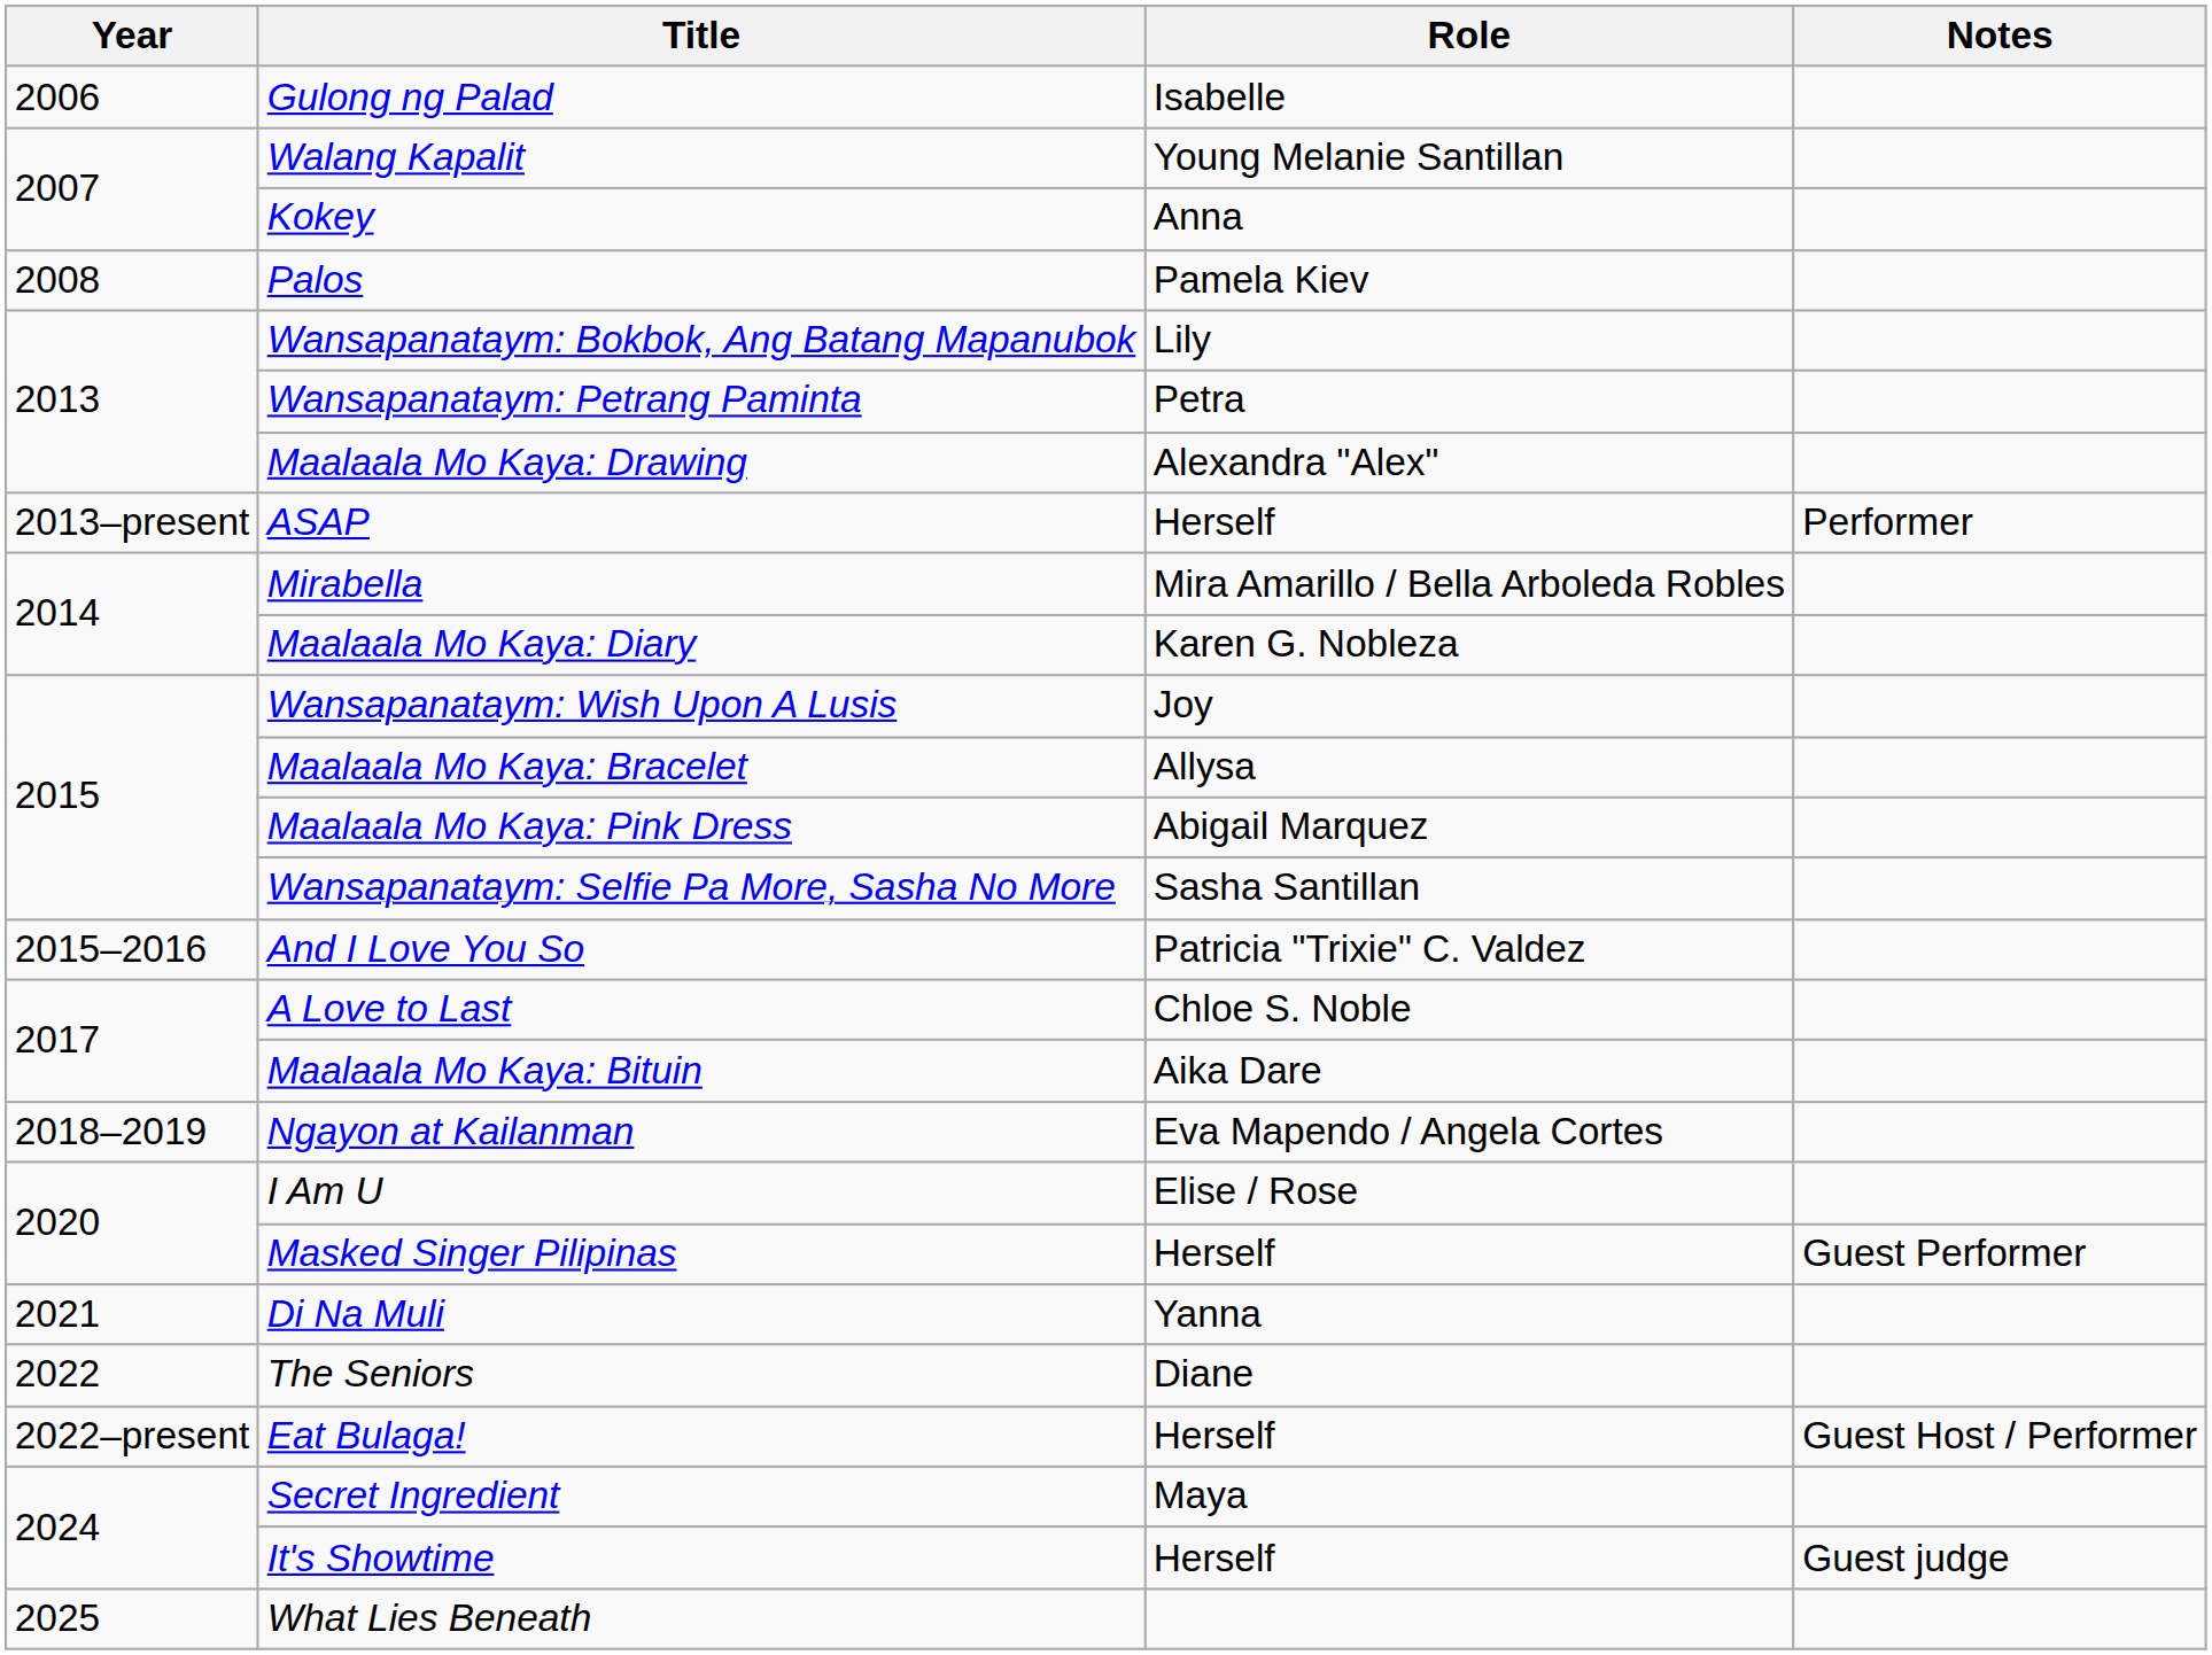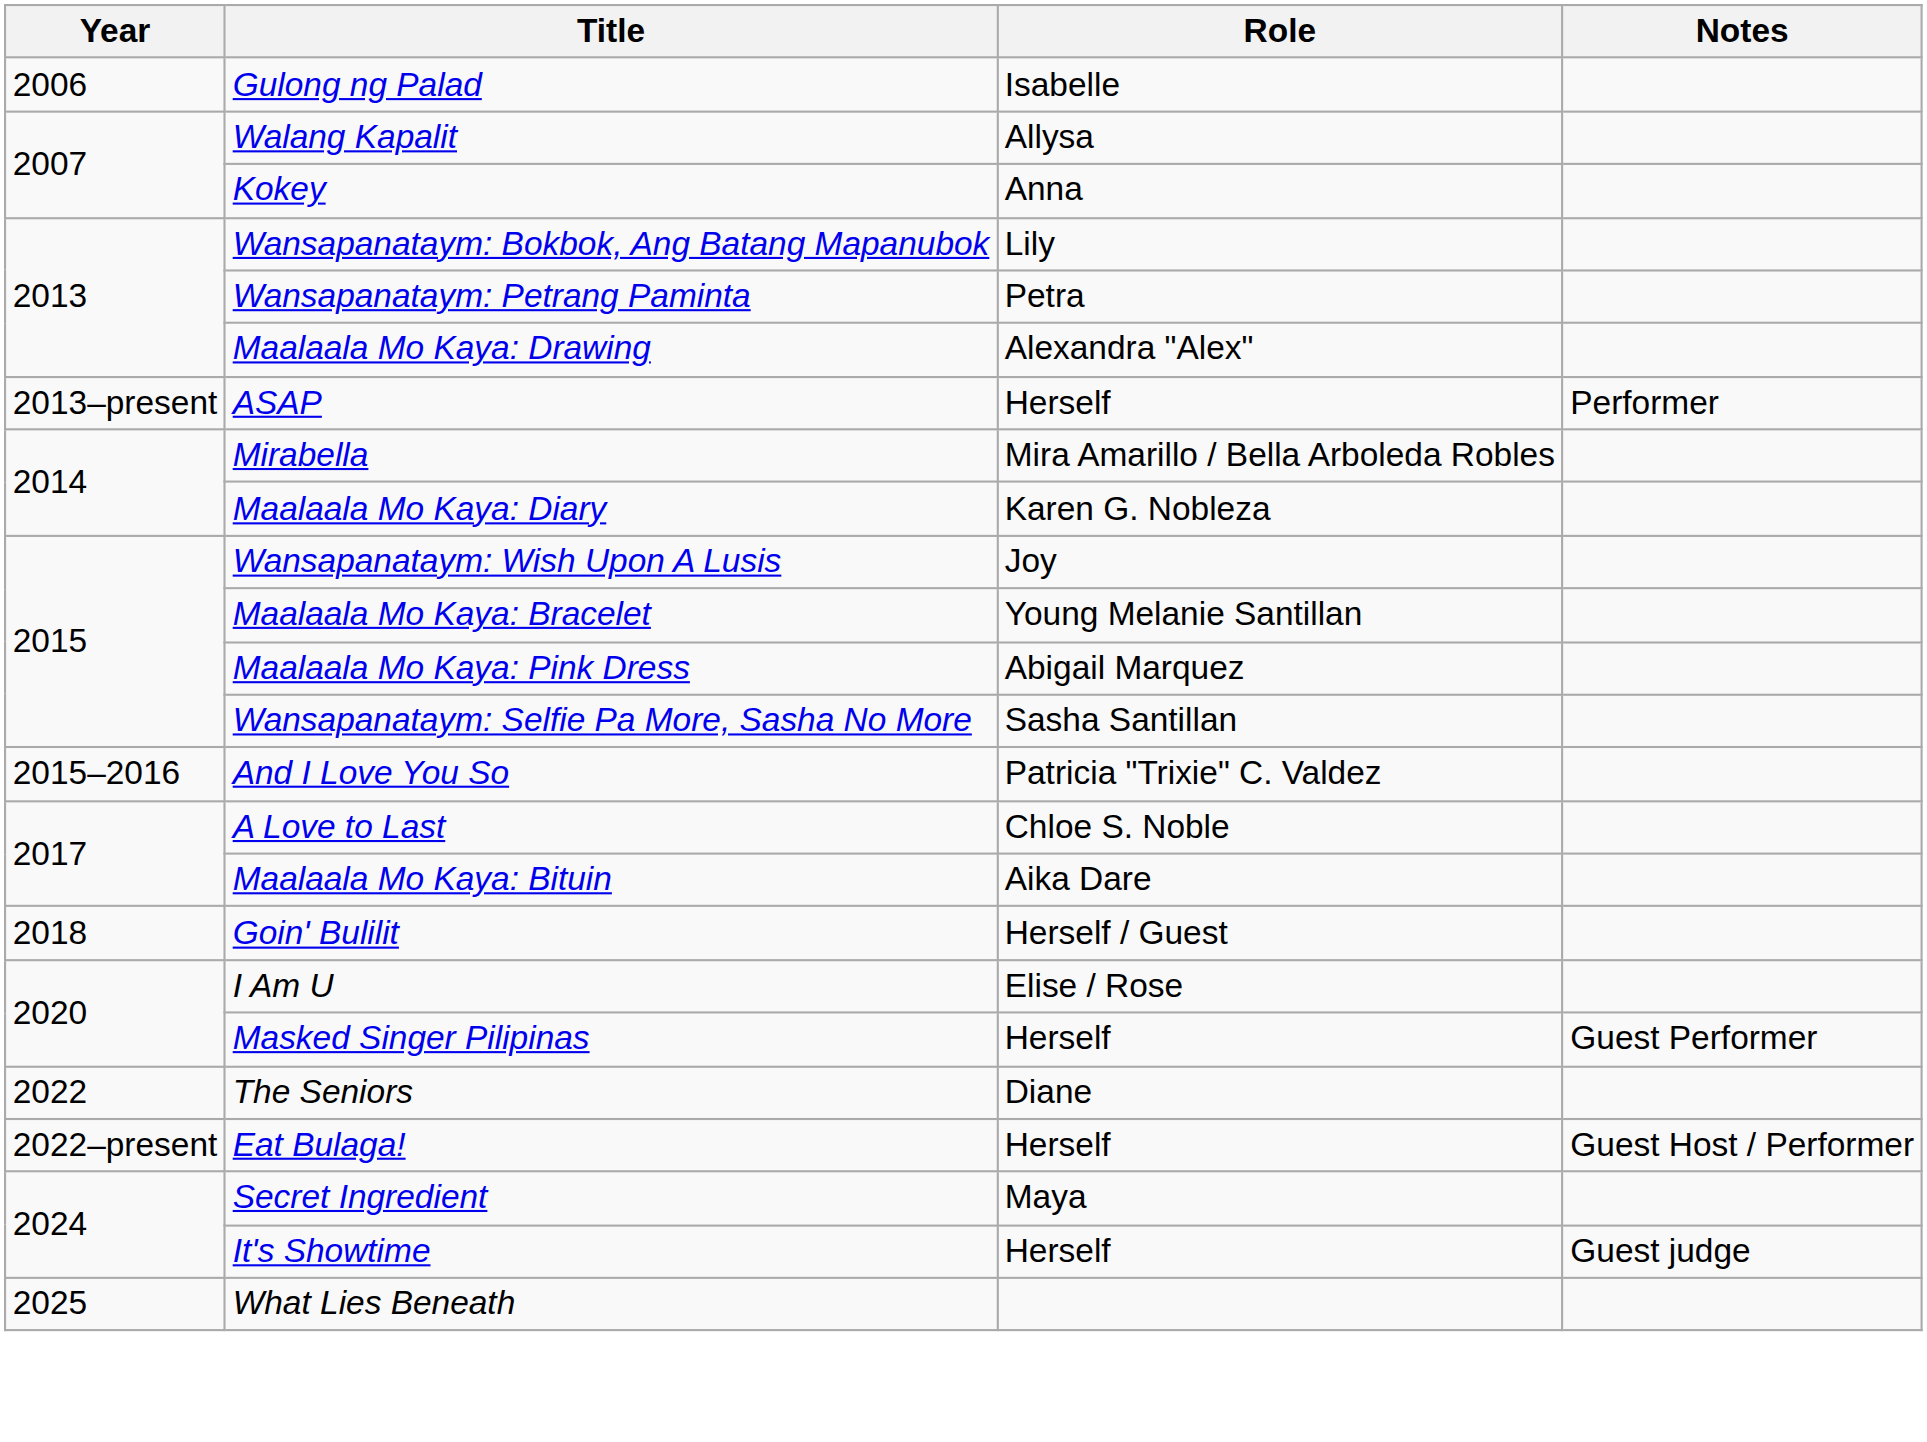Walang Kapalit | Role: Young Melanie Santillan -> Allysa
- row: 2008 | Palos | Pamela Kiev
Maalaala Mo Kaya: Bracelet | Role: Allysa -> Young Melanie Santillan
+ row: 2018 | Goin' Bulilit | Herself / Guest
- row: 2018–2019 | Ngayon at Kailanman | Eva Mapendo / Angela Cortes
- row: 2021 | Di Na Muli | Yanna
